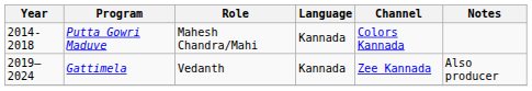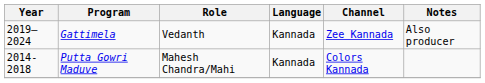rows swapped: Putta Gowri Maduve <-> Gattimela
